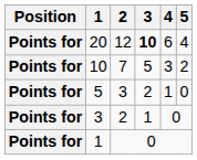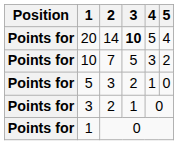20 | 2: 12 -> 14
20 | 4: 6 -> 5
